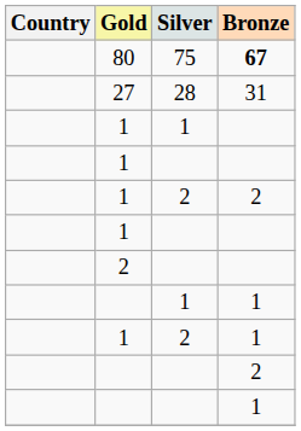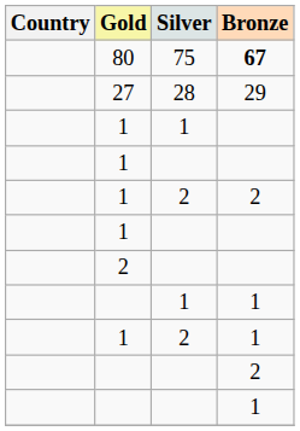27 | Bronze: 31 -> 29
